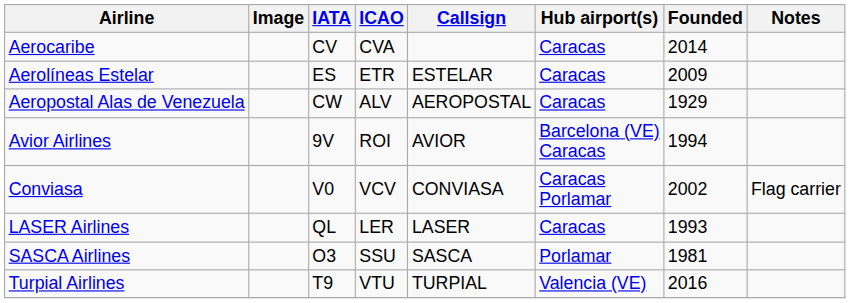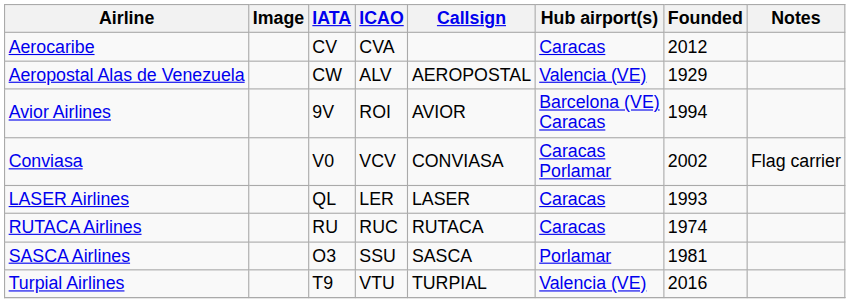Aerocaribe | Founded: 2014 -> 2012
- row: Aerolíneas Estelar | ES | ETR | ESTELAR | Caracas | 2009
Aeropostal Alas de Venezuela | Hub airport(s): Caracas -> Valencia (VE)
+ row: RUTACA Airlines | RU | RUC | RUTACA | Caracas | 1974
